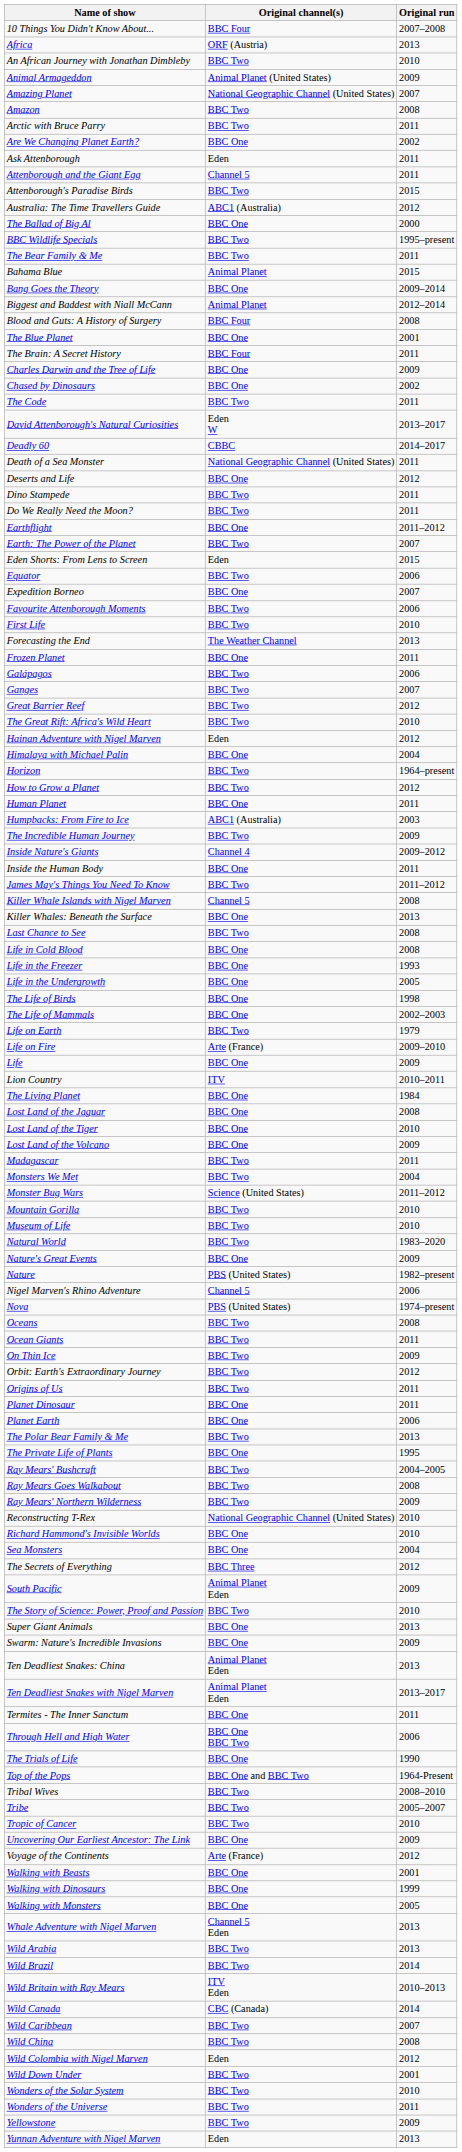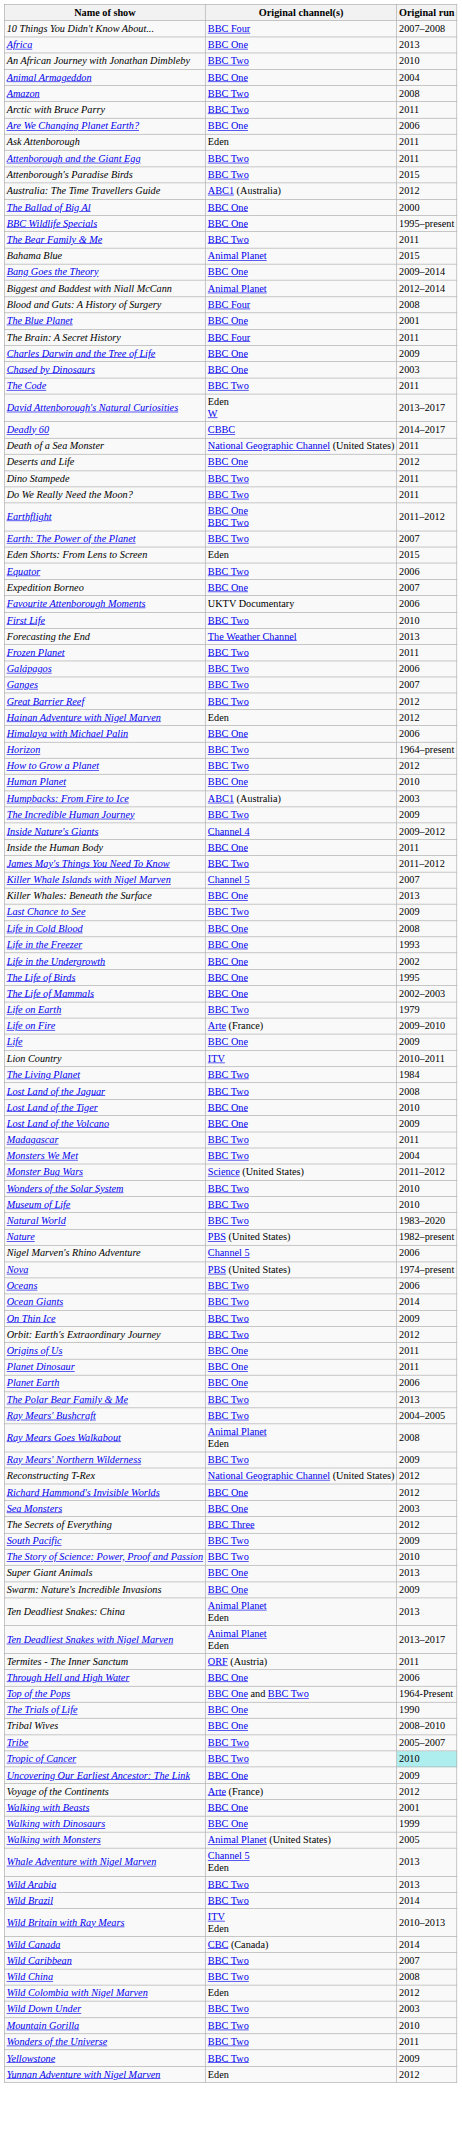Africa | Original channel(s): ORF (Austria) -> BBC One
Animal Armageddon | Original channel(s): Animal Planet (United States) -> BBC One
Animal Armageddon | Original run: 2009 -> 2004
- row: Amazing Planet | National Geographic Channel (United States) | 2007
Are We Changing Planet Earth? | Original run: 2002 -> 2006
Attenborough and the Giant Egg | Original channel(s): Channel 5 -> BBC Two
BBC Wildlife Specials | Original channel(s): BBC Two -> BBC One
Chased by Dinosaurs | Original run: 2002 -> 2003
Earthflight | Original channel(s): BBC One -> BBC One BBC Two
Favourite Attenborough Moments | Original channel(s): BBC Two -> UKTV Documentary
Frozen Planet | Original channel(s): BBC One -> BBC Two
- row: The Great Rift: Africa's Wild Heart | BBC Two | 2010
Himalaya with Michael Palin | Original run: 2004 -> 2006
Human Planet | Original run: 2011 -> 2010
Killer Whale Islands with Nigel Marven | Original run: 2008 -> 2007
Last Chance to See | Original run: 2008 -> 2009
Life in the Undergrowth | Original run: 2005 -> 2002
The Life of Birds | Original run: 1998 -> 1995
The Living Planet | Original channel(s): BBC One -> BBC Two
Lost Land of the Jaguar | Original channel(s): BBC One -> BBC Two
rows swapped: Mountain Gorilla <-> Wonders of the Solar System
- row: Nature's Great Events | BBC One | 2009
Oceans | Original run: 2008 -> 2006
Ocean Giants | Original run: 2011 -> 2014
Origins of Us | Original channel(s): BBC Two -> BBC One
- row: The Private Life of Plants | BBC One | 1995
Ray Mears Goes Walkabout | Original channel(s): BBC Two -> Animal Planet Eden
Reconstructing T-Rex | Original run: 2010 -> 2012
Richard Hammond's Invisible Worlds | Original run: 2010 -> 2012
Sea Monsters | Original run: 2004 -> 2003
South Pacific | Original channel(s): Animal Planet Eden -> BBC Two
Termites - The Inner Sanctum | Original channel(s): BBC One -> ORF (Austria)
Through Hell and High Water | Original channel(s): BBC One BBC Two -> BBC One
rows swapped: The Trials of Life <-> Top of the Pops
Tribal Wives | Original channel(s): BBC Two -> BBC One
Tropic of Cancer | Original run: no background -> paleturquoise background
Walking with Monsters | Original channel(s): BBC One -> Animal Planet (United States)
Wild Down Under | Original run: 2001 -> 2003
Yunnan Adventure with Nigel Marven | Original run: 2013 -> 2012
